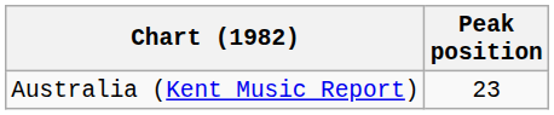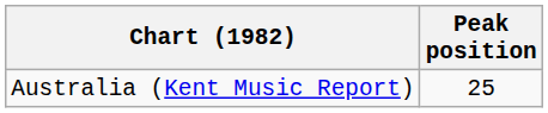Australia (Kent Music Report) | Peak position: 23 -> 25
